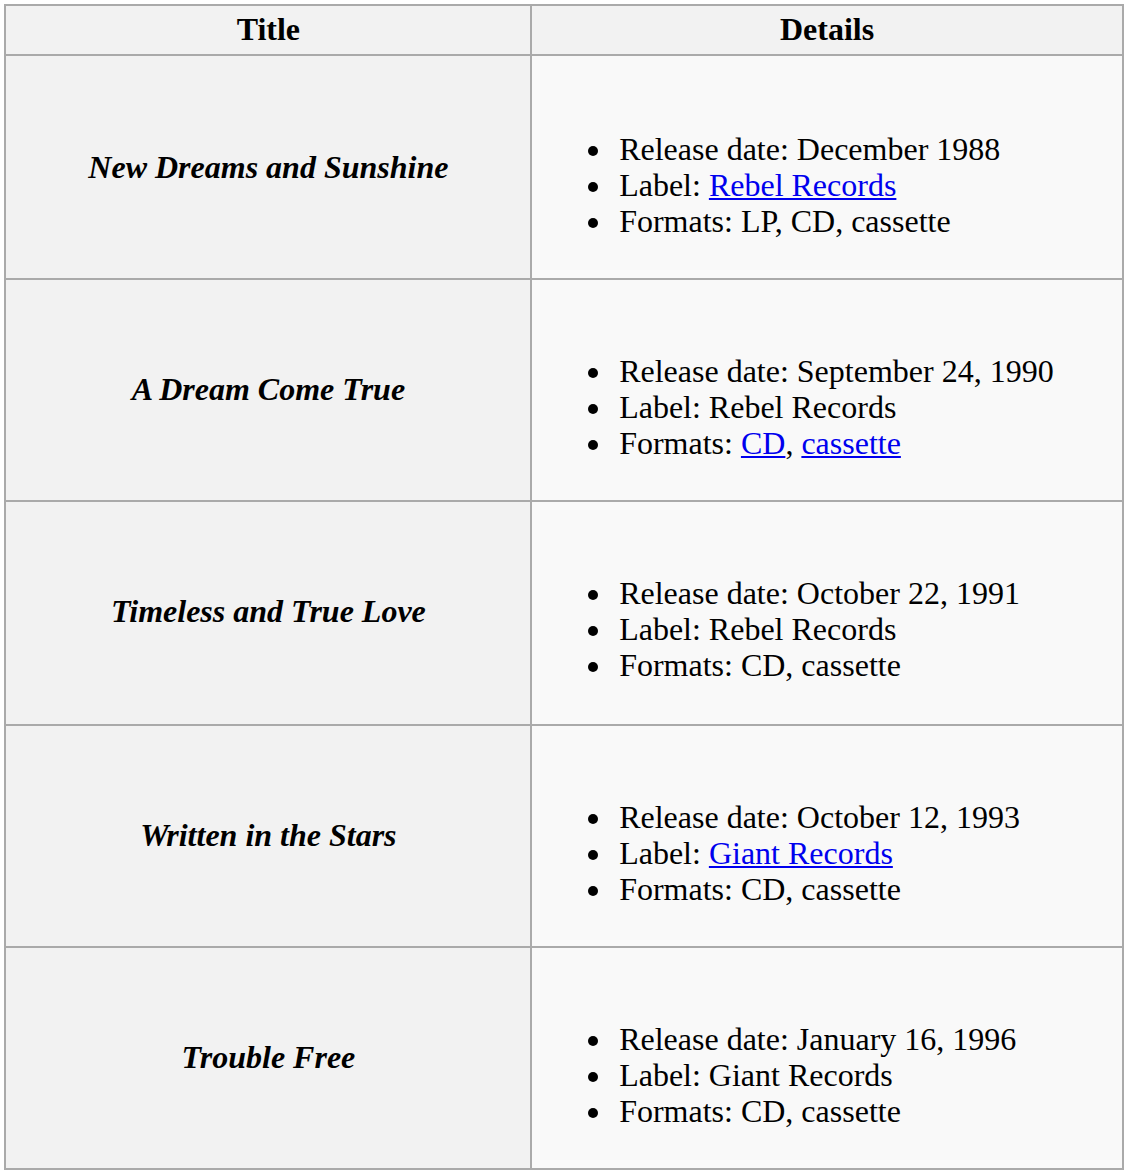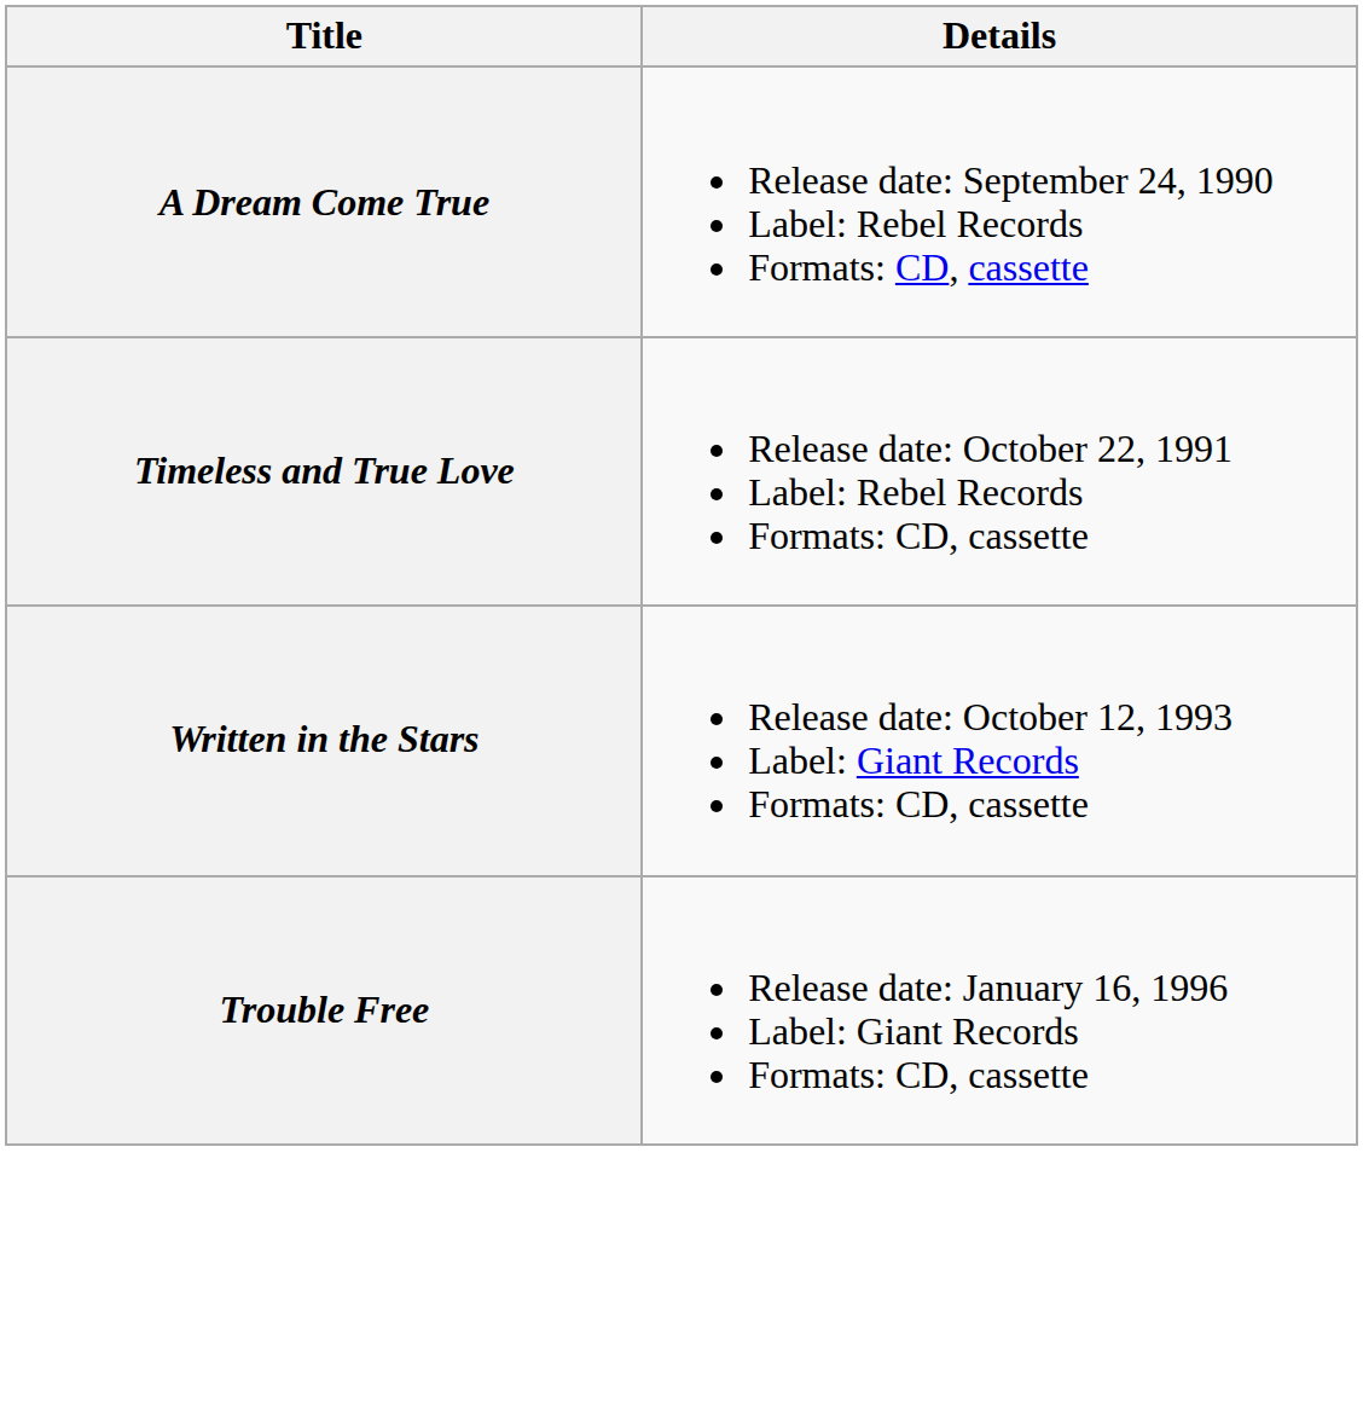- row: New Dreams and Sunshine | Release date: December 1988 Label: Rebel Records Formats: LP, CD, cassette
